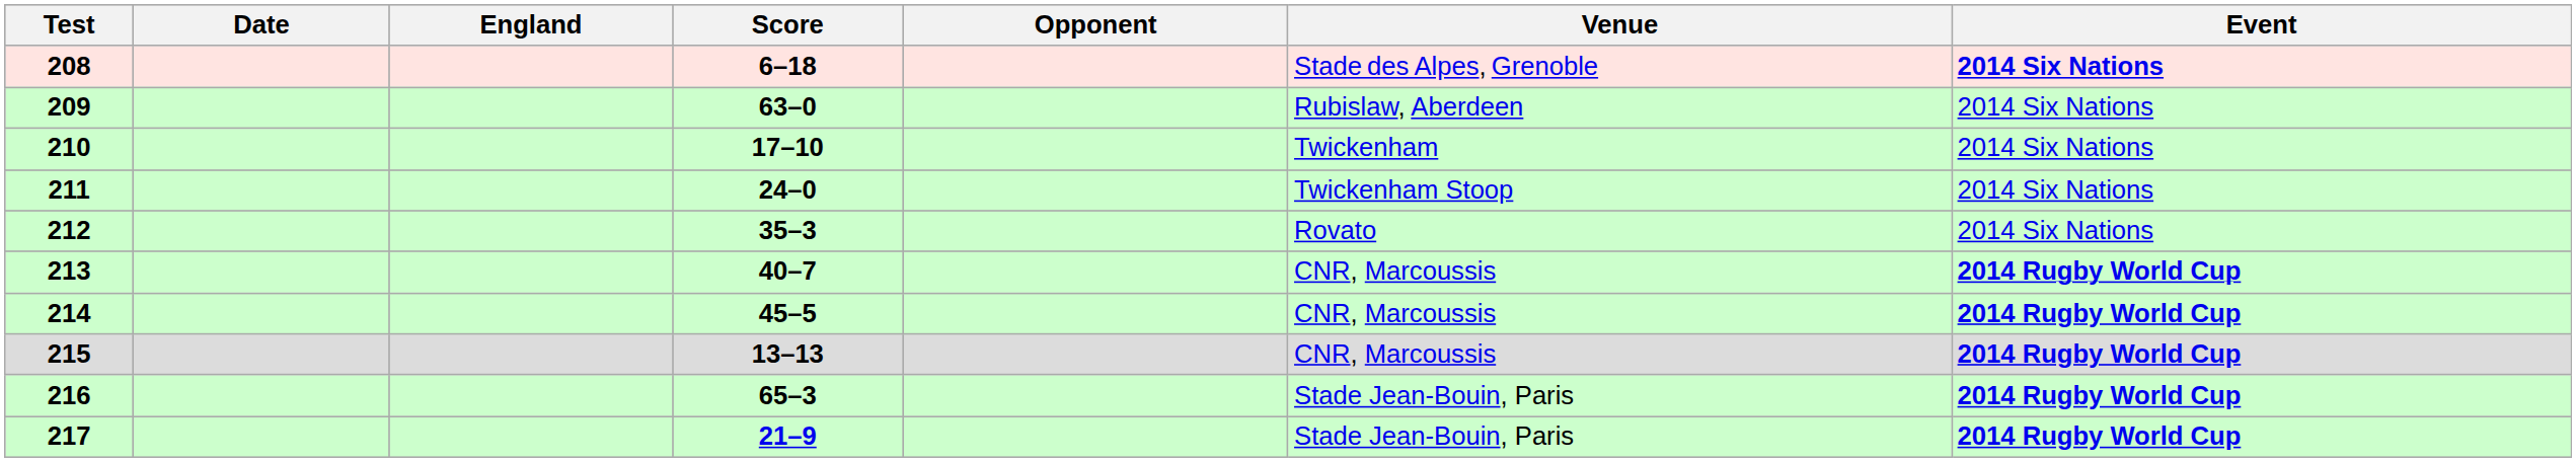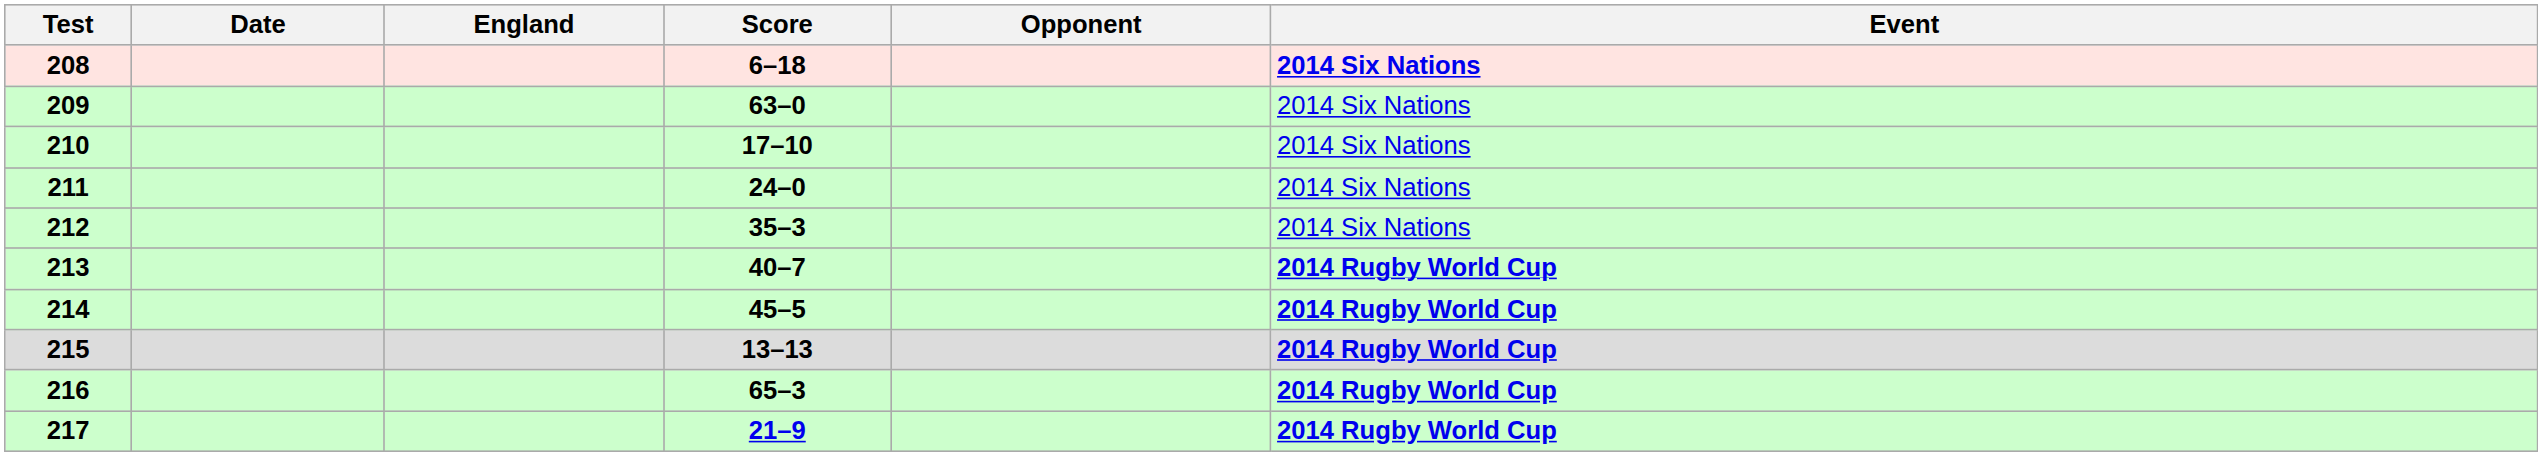- column: Venue | Stade des Alpes, Grenoble | Rubislaw, Aberdeen | Twickenham | Twickenham Stoop | Rovato | CNR, Marcoussis | CNR, Marcoussis | CNR, Marcoussis | Stade Jean-Bouin, Paris | Stade Jean-Bouin, Paris
